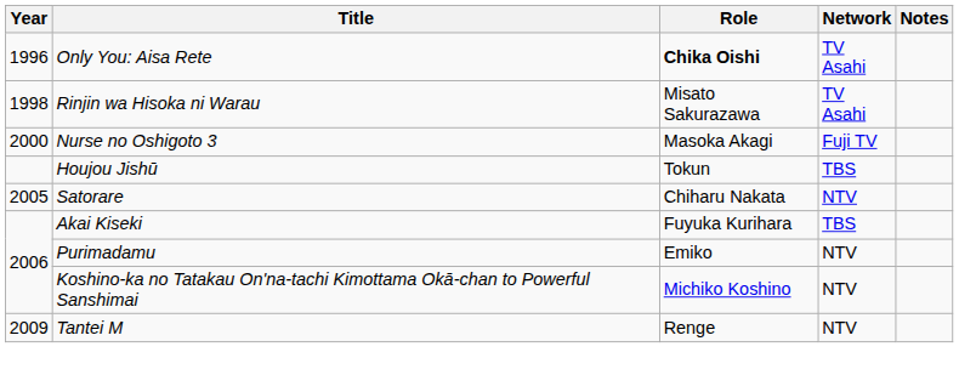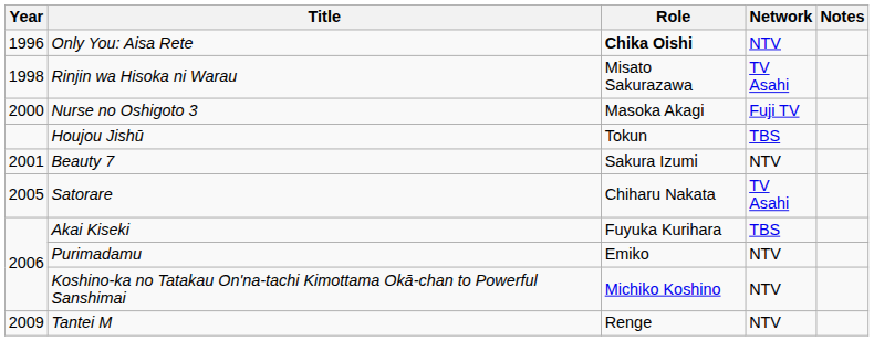Only You: Aisa Rete | Network: TV Asahi -> NTV
+ row: 2001 | Beauty 7 | Sakura Izumi | NTV
Satorare | Network: NTV -> TV Asahi
